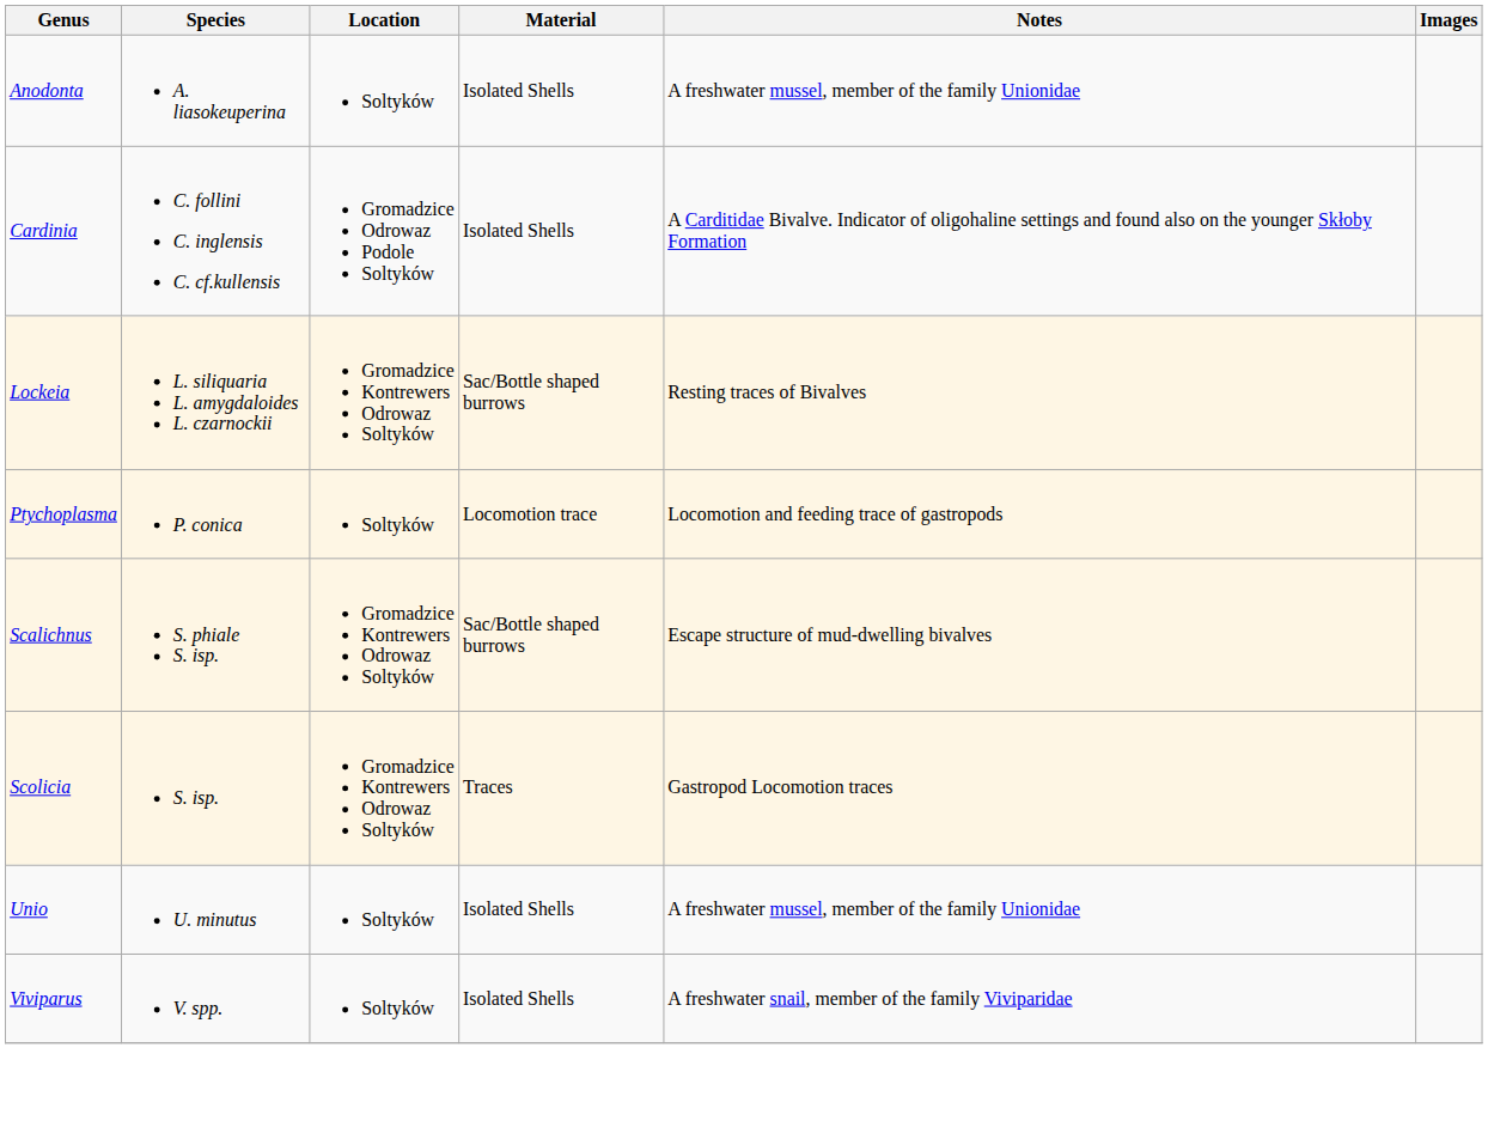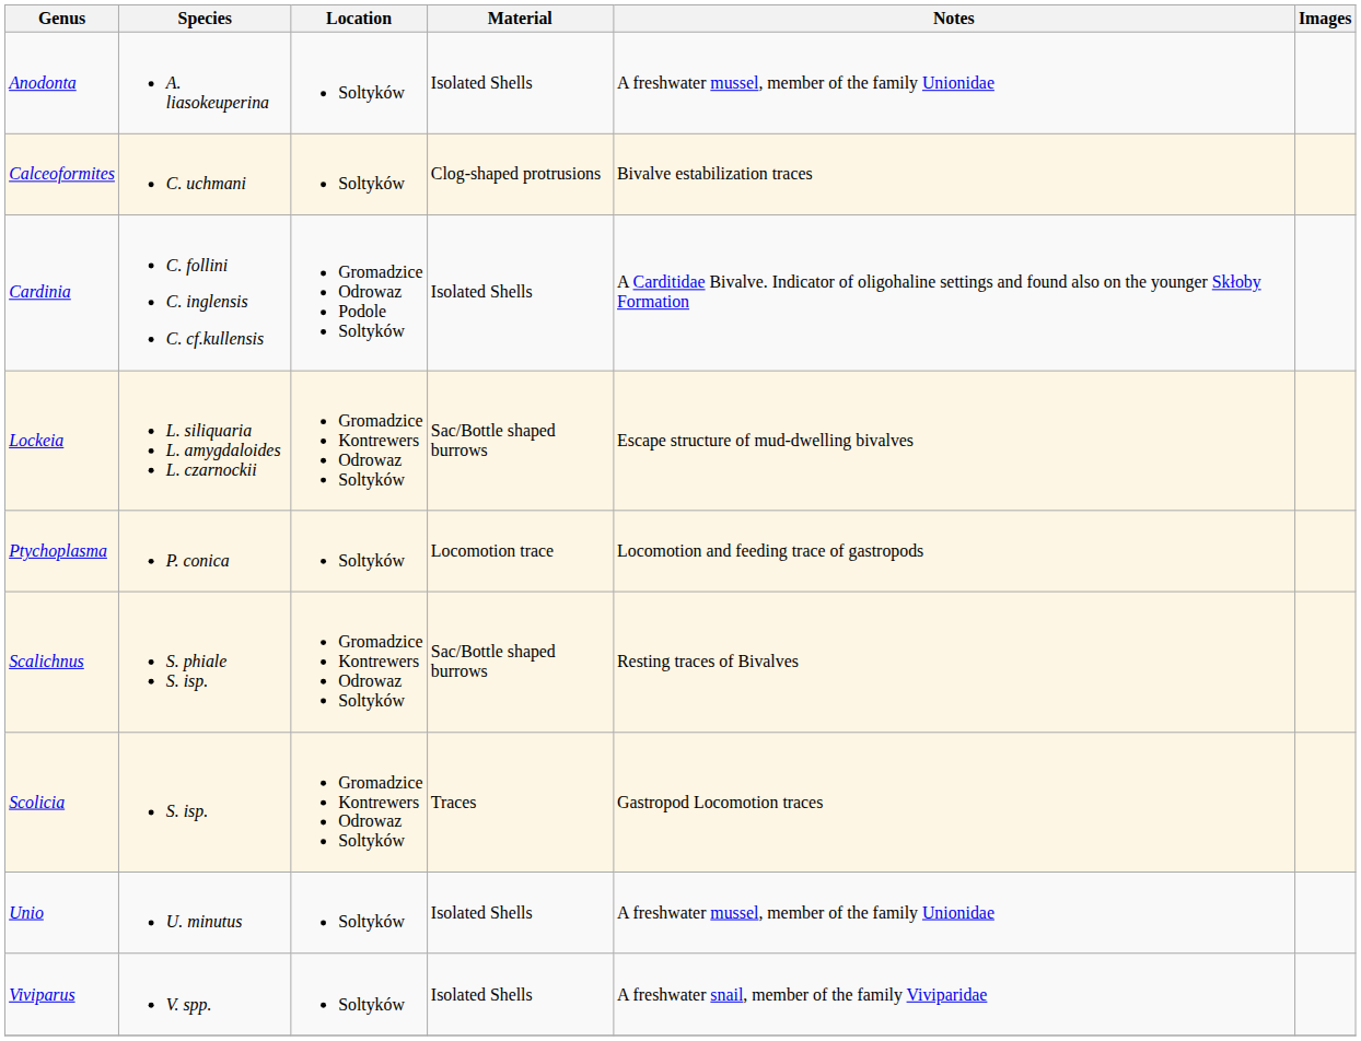+ row: Calceoformites | C. uchmani | Soltyków | Clog-shaped protrusions | Bivalve estabilization traces
Lockeia | Notes: Resting traces of Bivalves -> Escape structure of mud-dwelling bivalves
Scalichnus | Notes: Escape structure of mud-dwelling bivalves -> Resting traces of Bivalves
